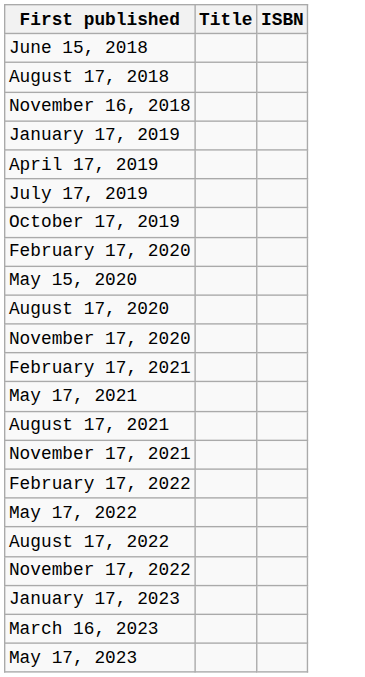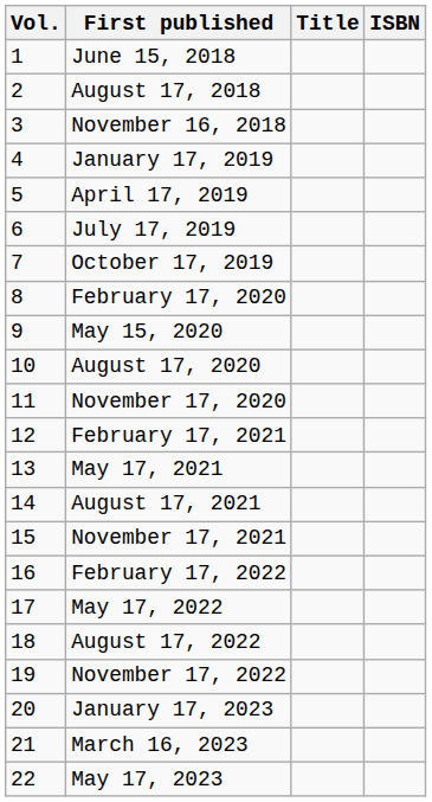+ column: Vol. | 1 | 2 | 3 | 4 | 5 | 6 | 7 | 8 | 9 | 10 | 11 | 12 | 13 | 14 | 15 | 16 | 17 | 18 | 19 | 20 | 21 | 22
